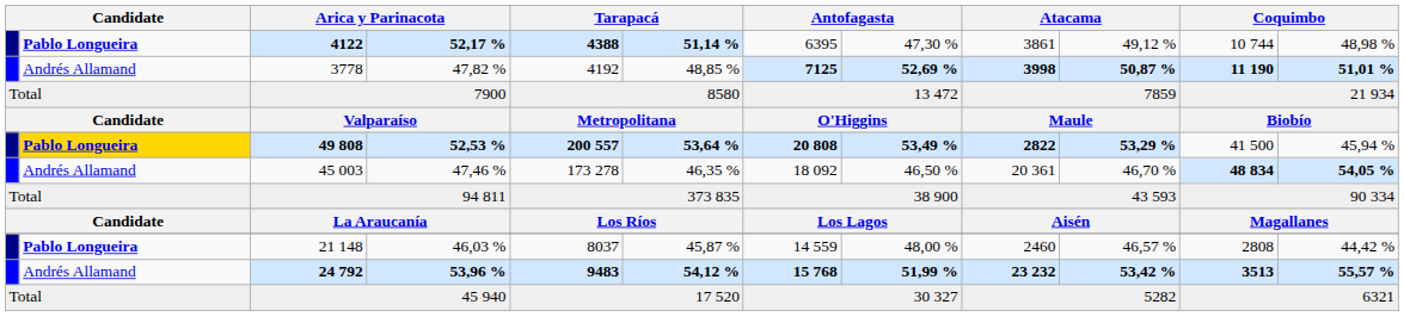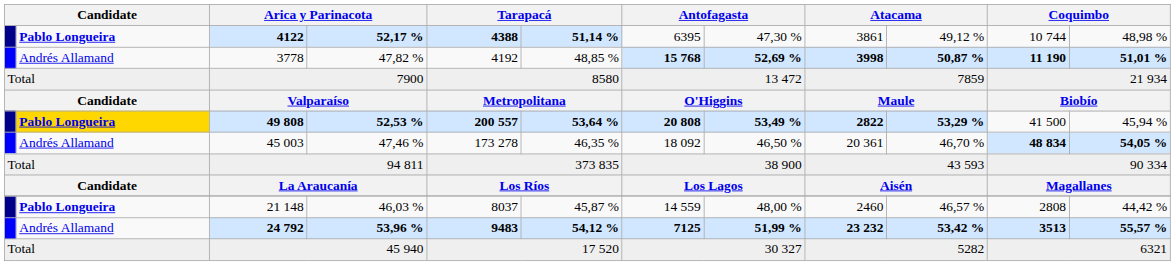3778 | column 7: 7125 -> 15 768
24 792 | column 7: 15 768 -> 7125
